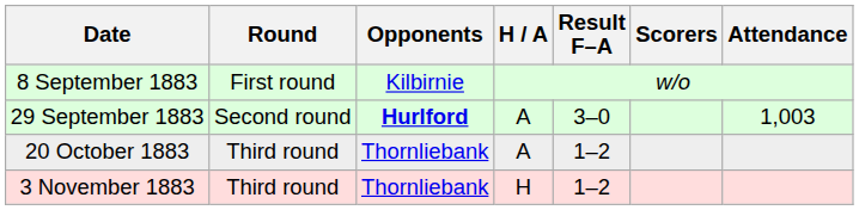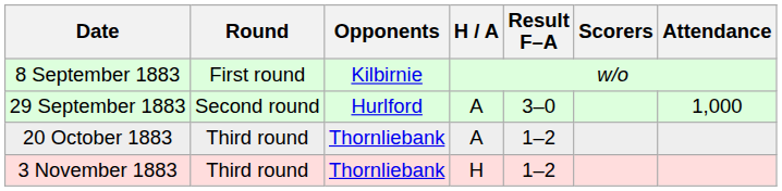29 September 1883 | Opponents: bold -> normal
29 September 1883 | Attendance: 1,003 -> 1,000
